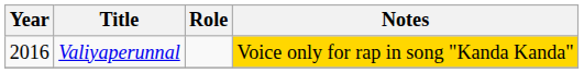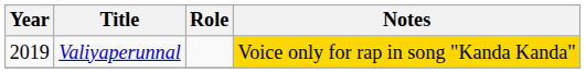Valiyaperunnal | Year: 2016 -> 2019
